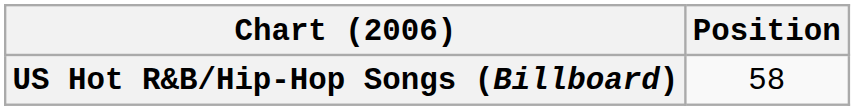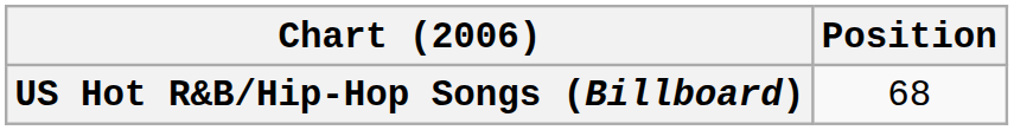US Hot R&B/Hip-Hop Songs (Billboard) | Position: 58 -> 68
